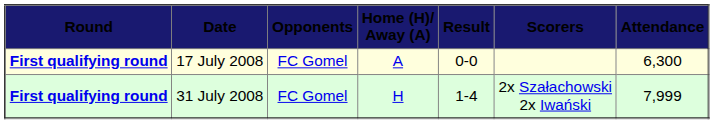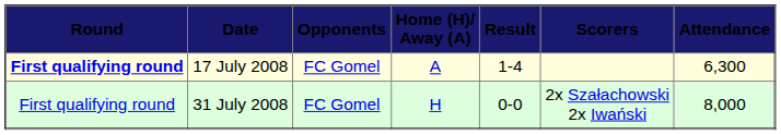17 July 2008 | Result: 0-0 -> 1-4
31 July 2008 | Round: bold -> normal
31 July 2008 | Result: 1-4 -> 0-0
31 July 2008 | Attendance: 7,999 -> 8,000
